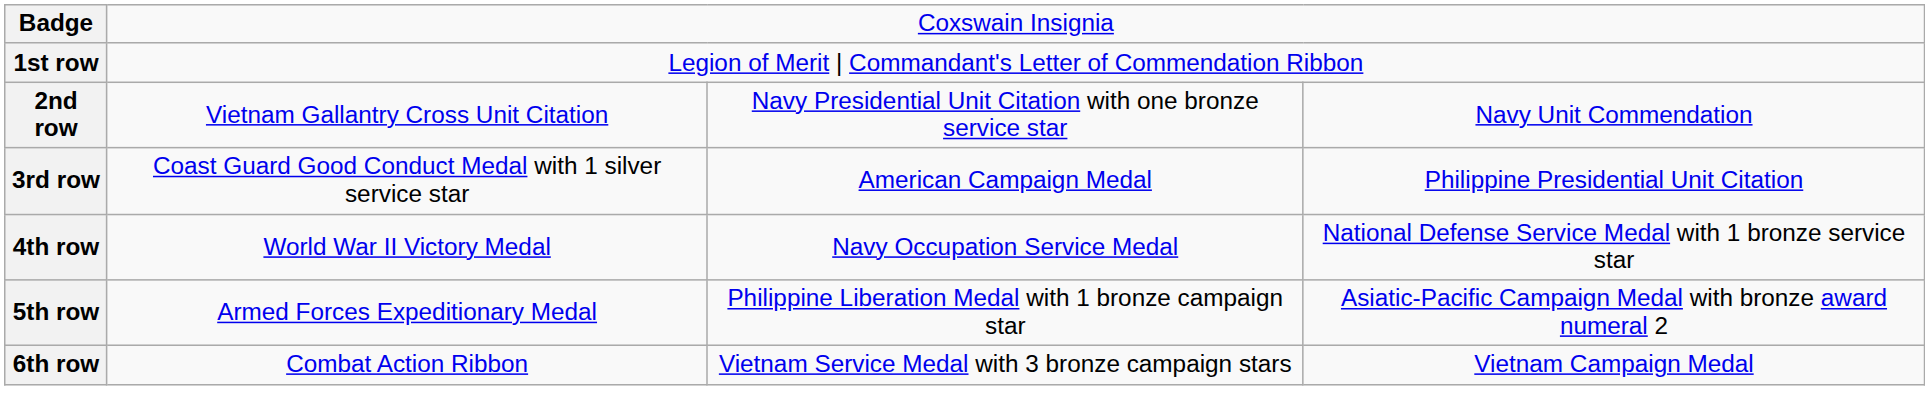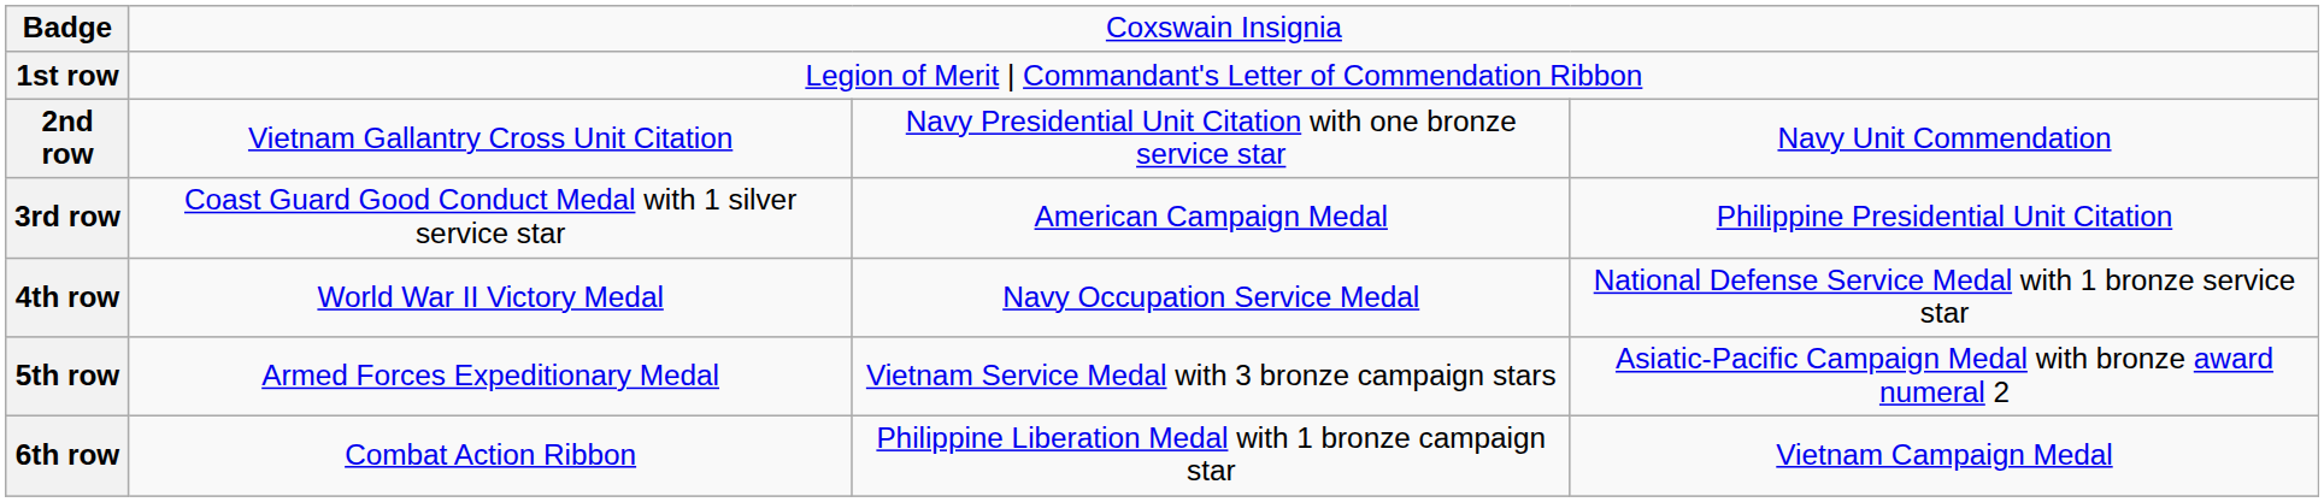5th row | column 3: Philippine Liberation Medal with 1 bronze campaign star -> Vietnam Service Medal with 3 bronze campaign stars
6th row | column 3: Vietnam Service Medal with 3 bronze campaign stars -> Philippine Liberation Medal with 1 bronze campaign star
